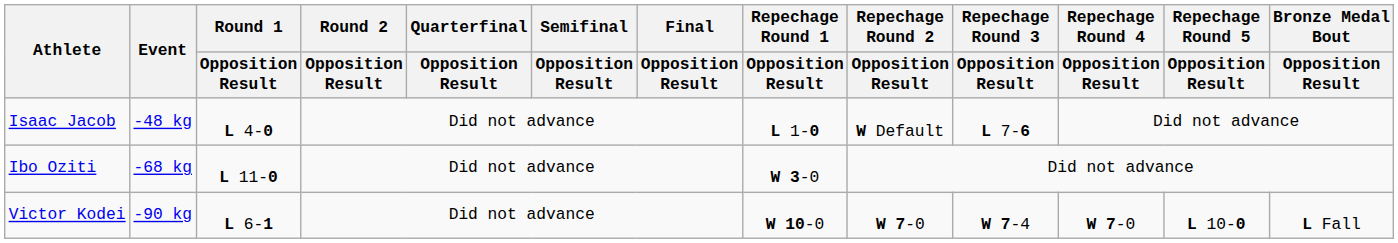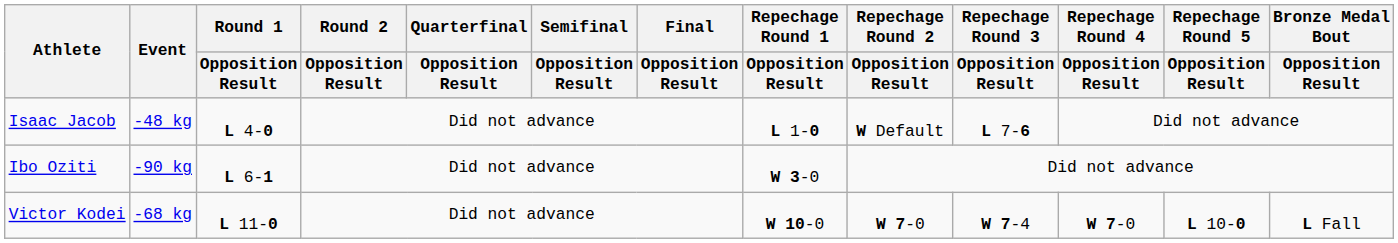Ibo Oziti | Event: -68 kg -> -90 kg
Ibo Oziti | Round 1 / Opposition Result: L 11-0 -> L 6-1
Victor Kodei | Event: -90 kg -> -68 kg
Victor Kodei | Round 1 / Opposition Result: L 6-1 -> L 11-0
